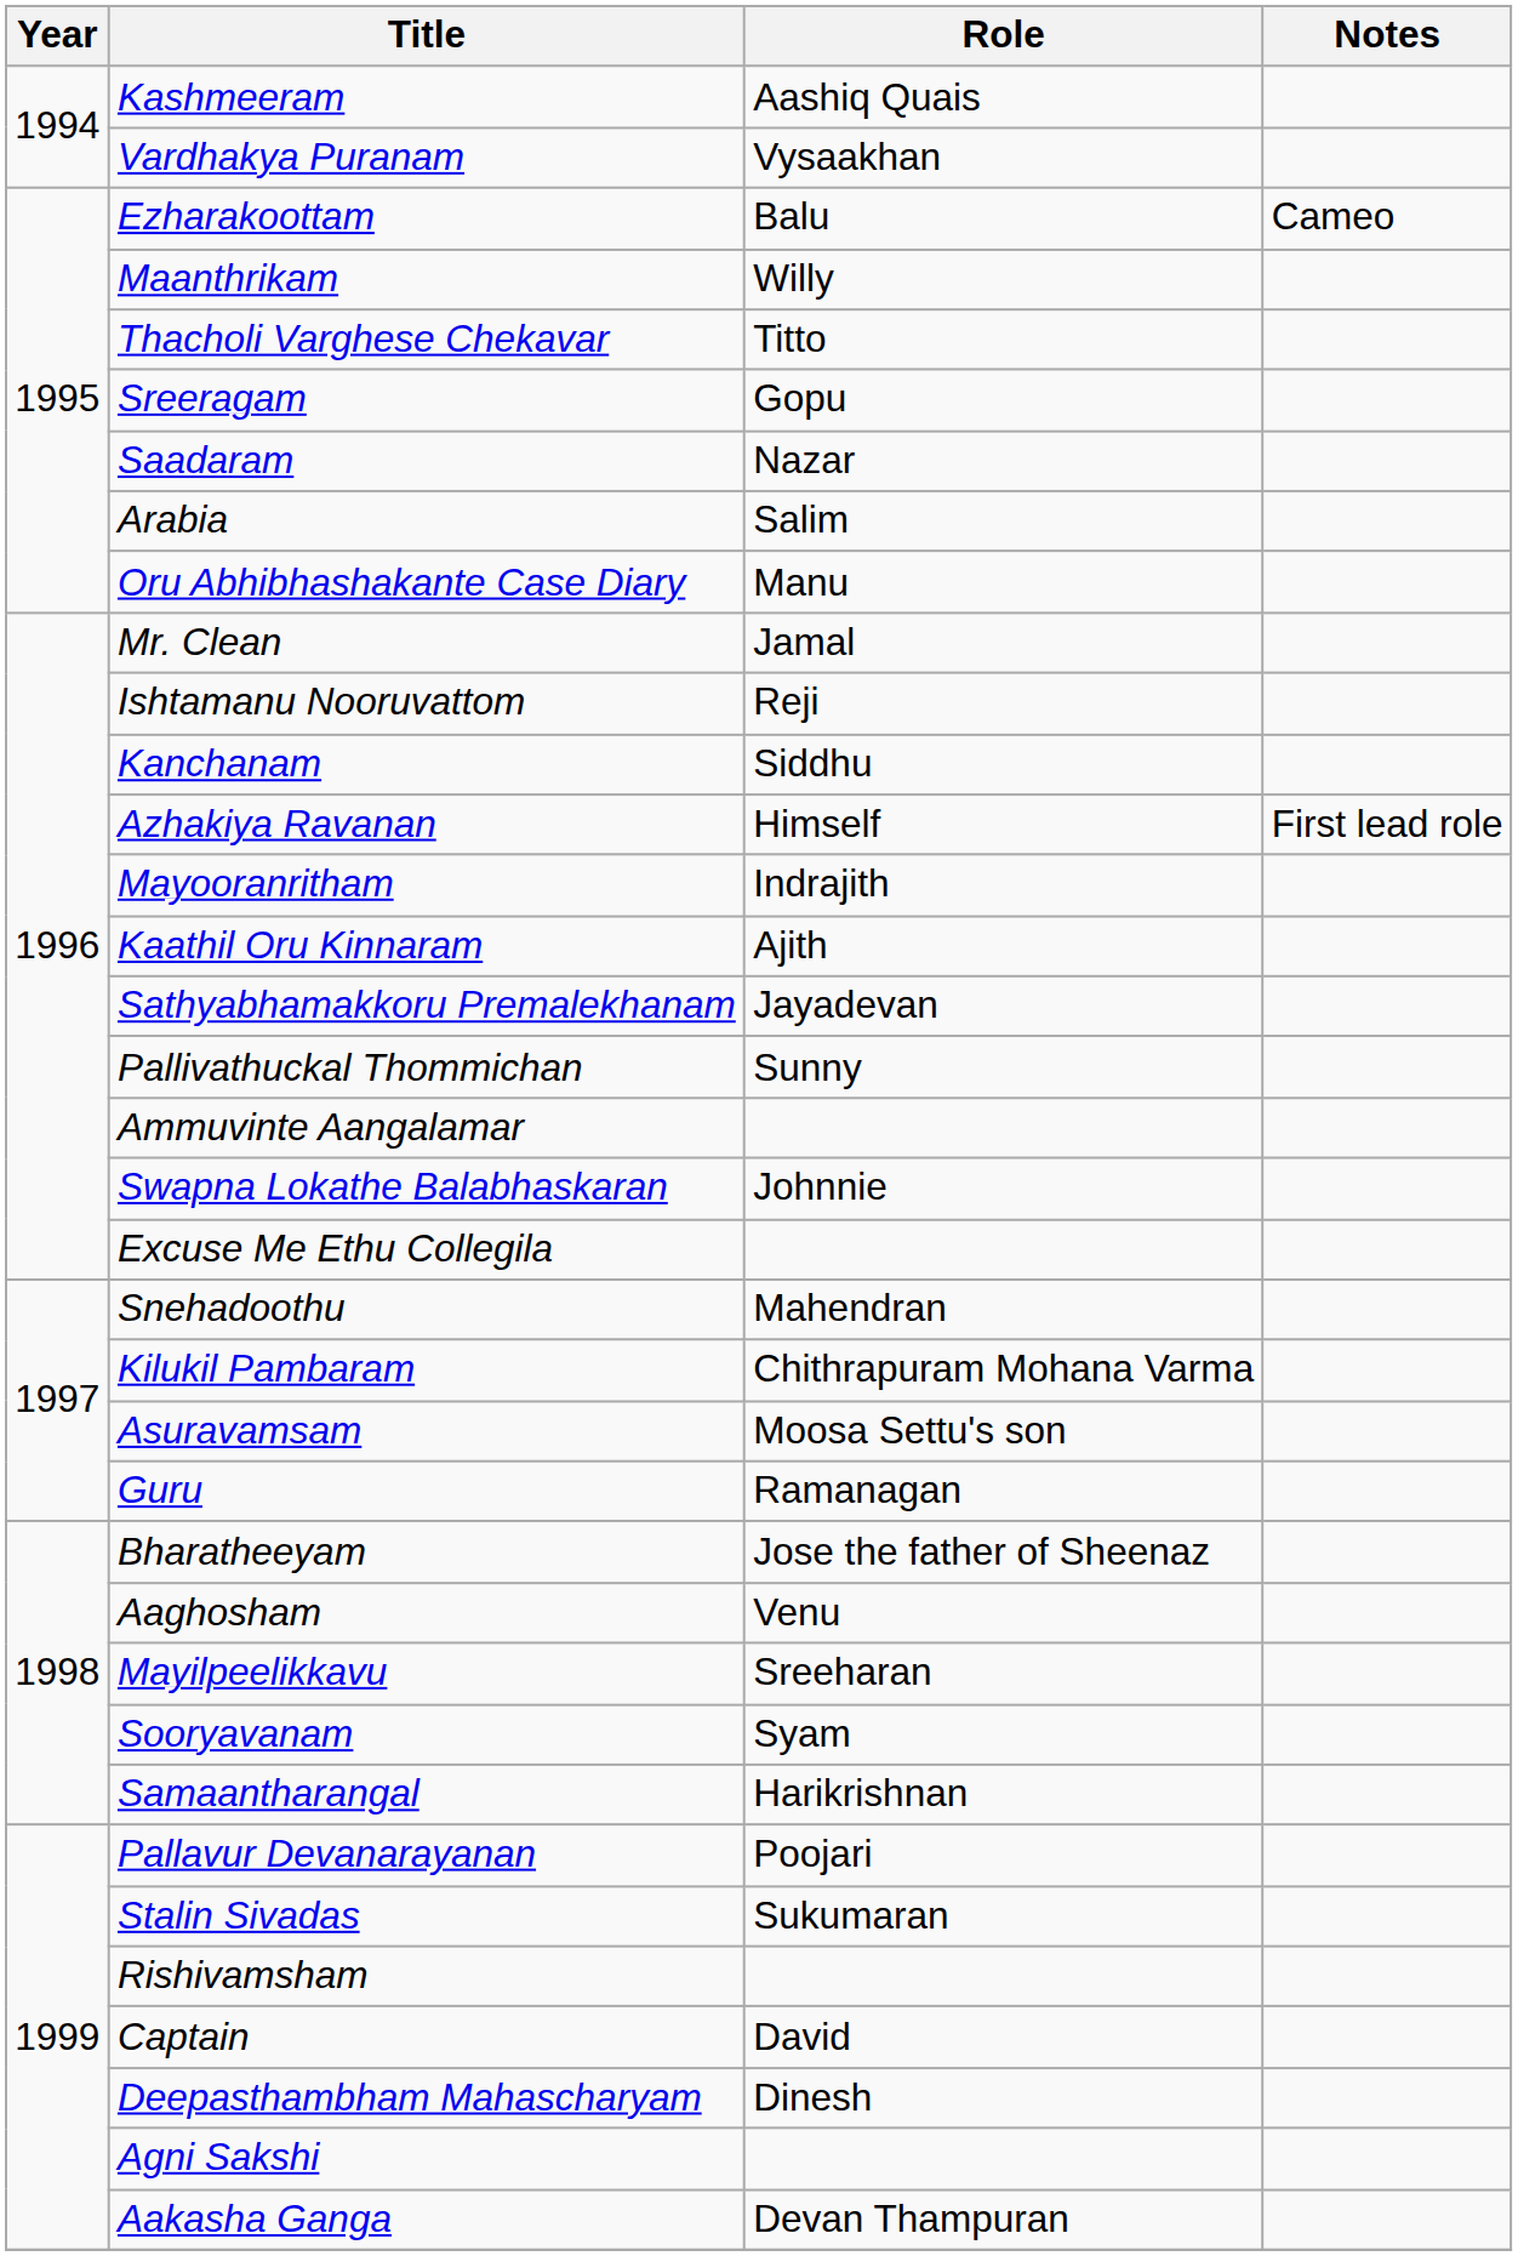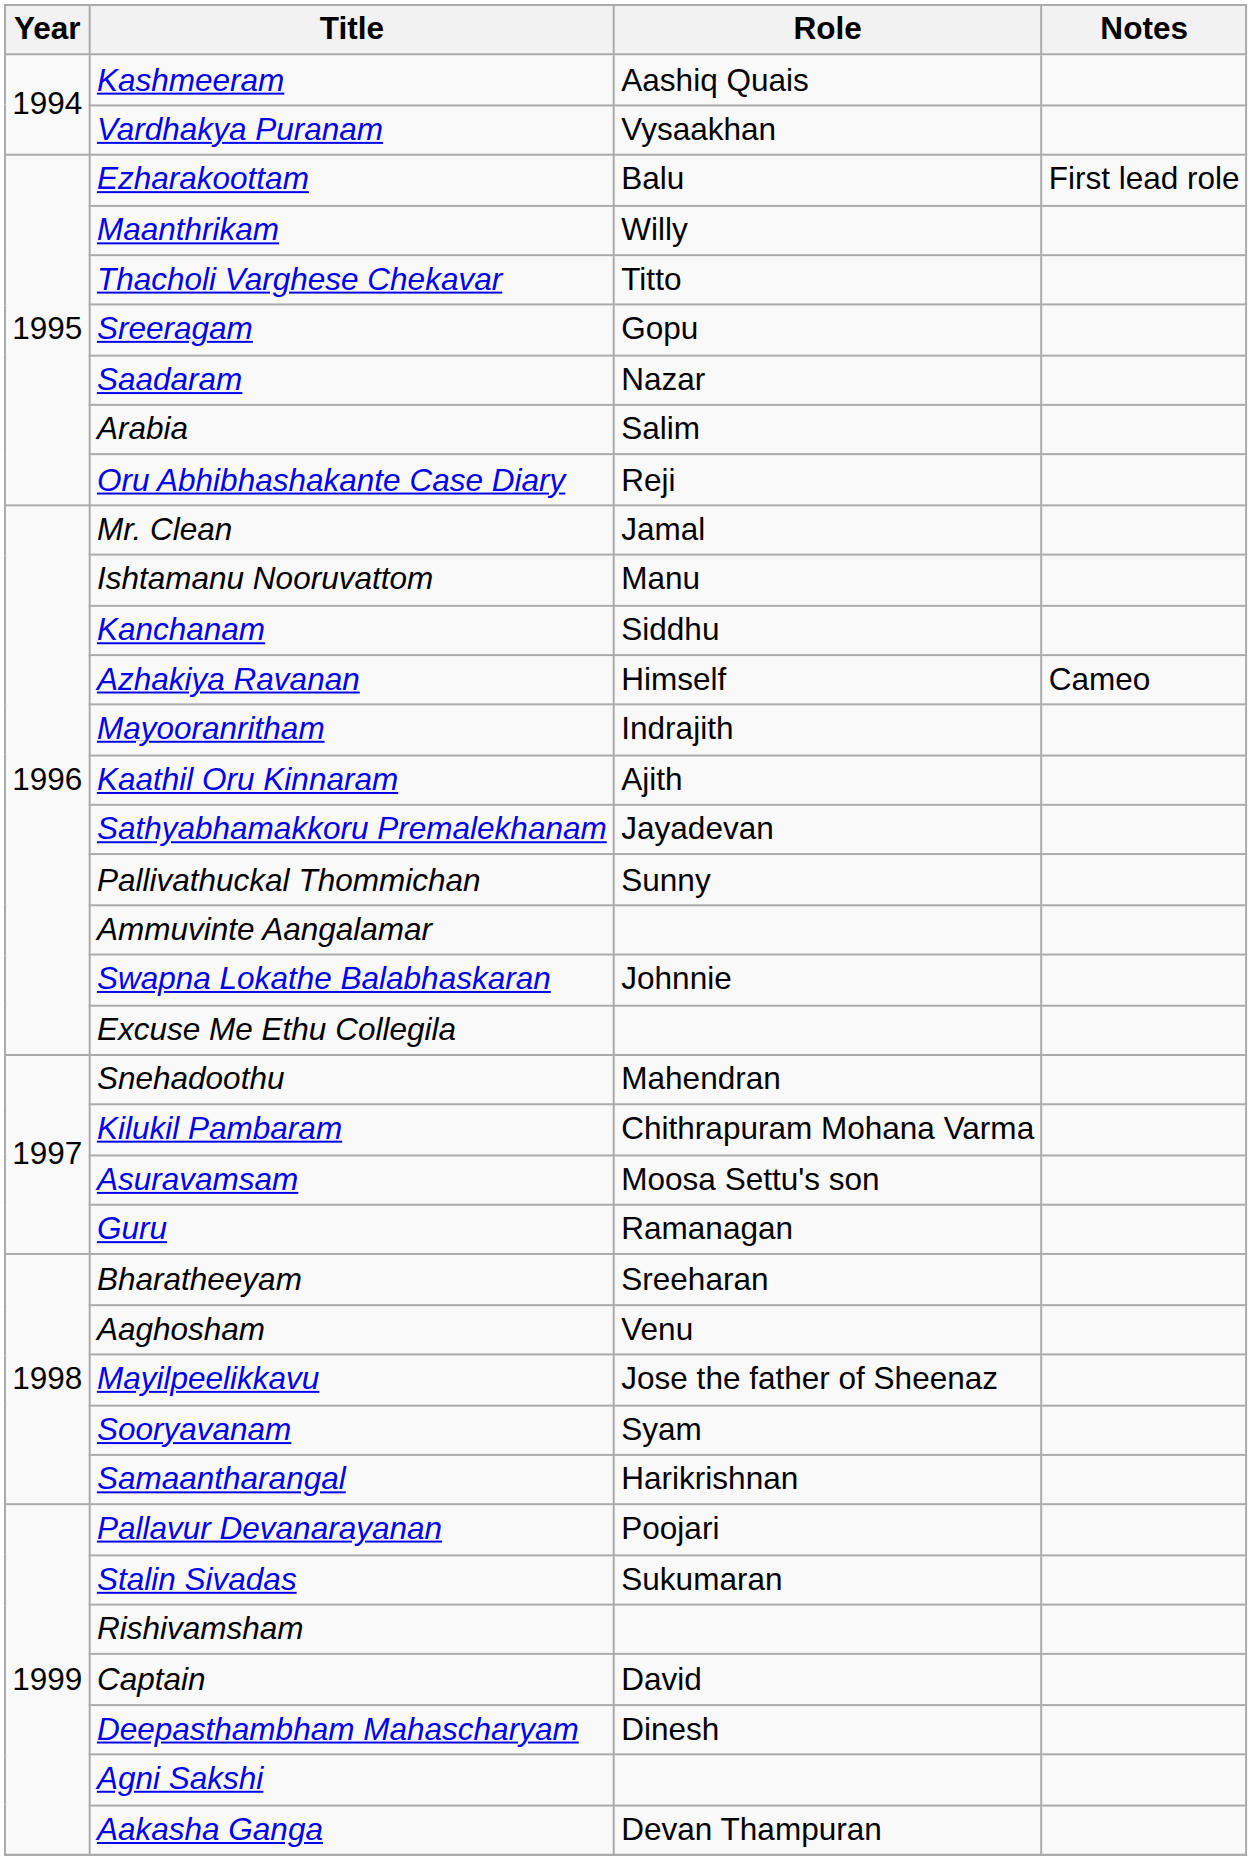Ezharakoottam | Notes: Cameo -> First lead role
Oru Abhibhashakante Case Diary | Role: Manu -> Reji
Ishtamanu Nooruvattom | Role: Reji -> Manu
Azhakiya Ravanan | Notes: First lead role -> Cameo
Bharatheeyam | Role: Jose the father of Sheenaz -> Sreeharan
Mayilpeelikkavu | Role: Sreeharan -> Jose the father of Sheenaz
